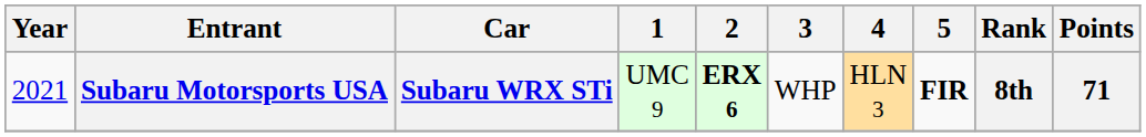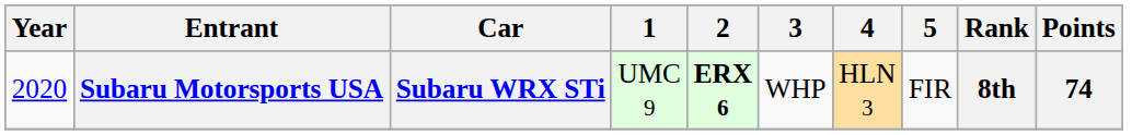Subaru Motorsports USA | Year: 2021 -> 2020
Subaru Motorsports USA | 5: bold -> normal
Subaru Motorsports USA | Points: 71 -> 74
